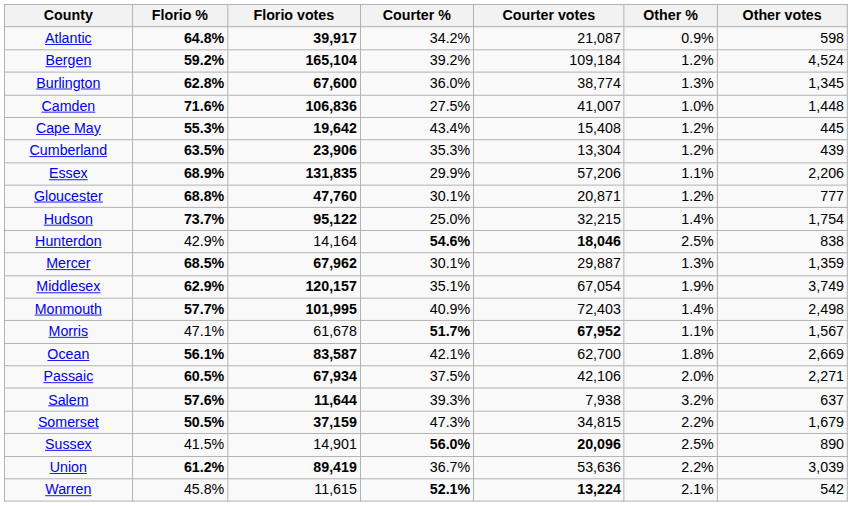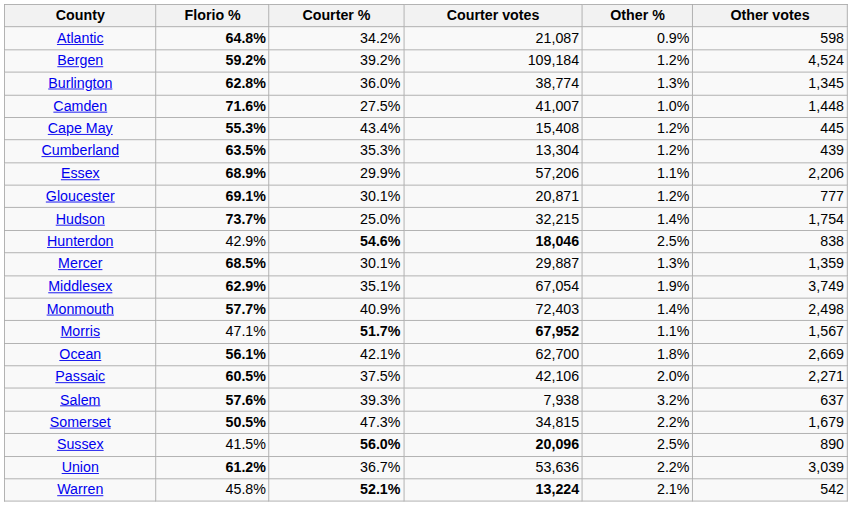- column: Florio votes | 39,917 | 165,104 | 67,600 | 106,836 | 19,642 | 23,906 | 131,835 | 47,760 | 95,122 | 14,164 | 67,962 | 120,157 | 101,995 | 61,678 | 83,587 | 67,934 | 11,644 | 37,159 | 14,901 | 89,419 | 11,615
Gloucester | Florio %: 68.8% -> 69.1%
